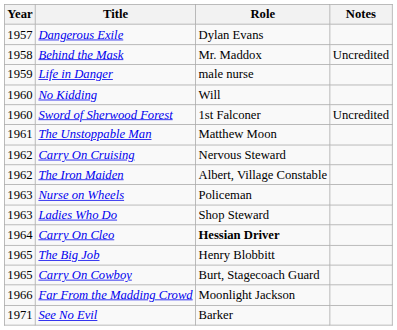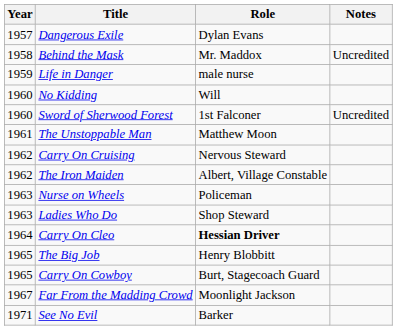Far From the Madding Crowd | Year: 1966 -> 1967
